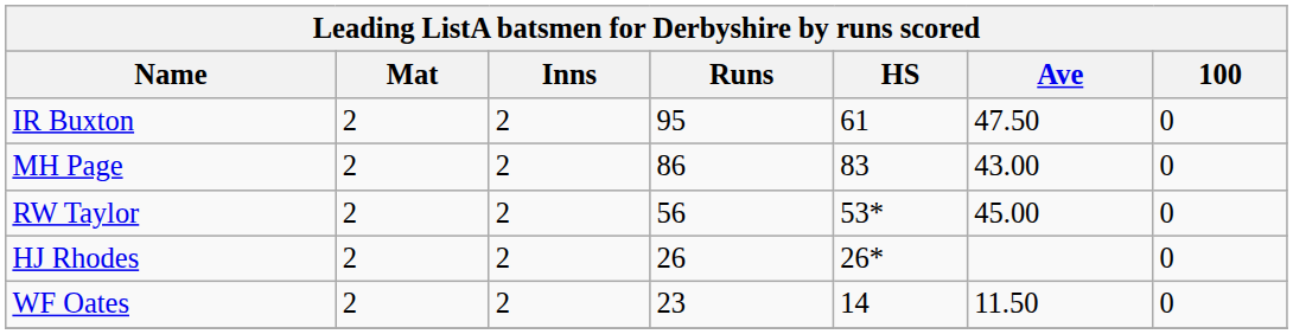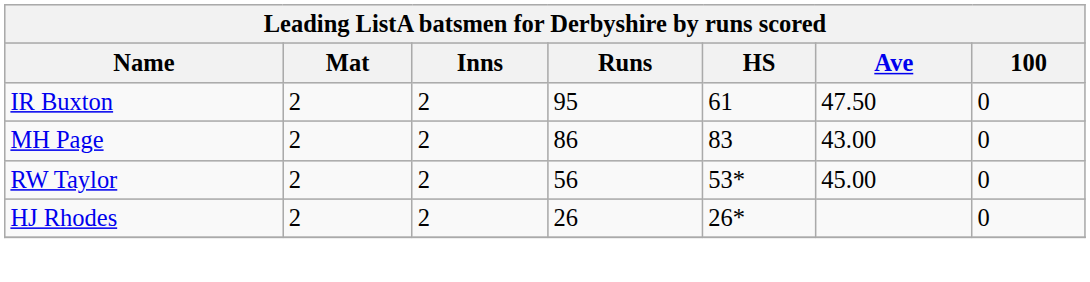- row: WF Oates | 2 | 2 | 23 | 14 | 11.50 | 0
